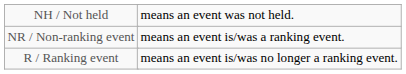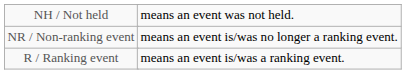NR / Non-ranking event | column 5: means an event is/was a ranking event. -> means an event is/was no longer a ranking event.
R / Ranking event | column 5: means an event is/was no longer a ranking event. -> means an event is/was a ranking event.
